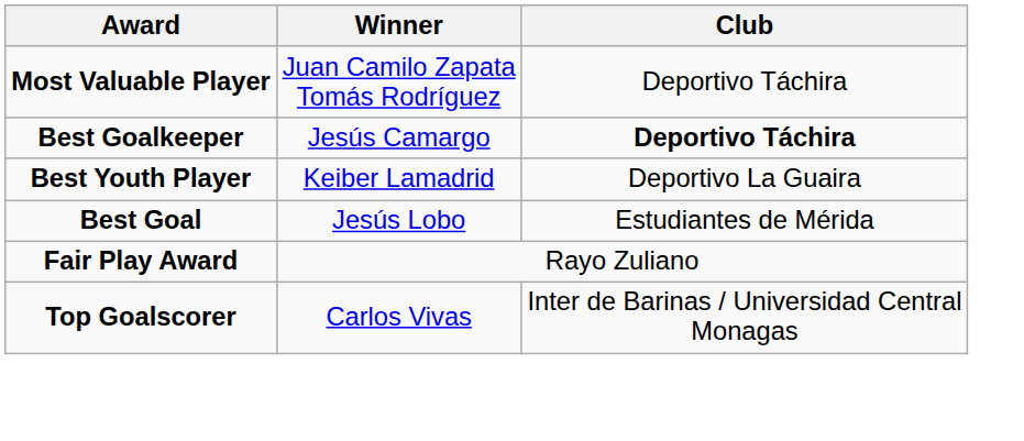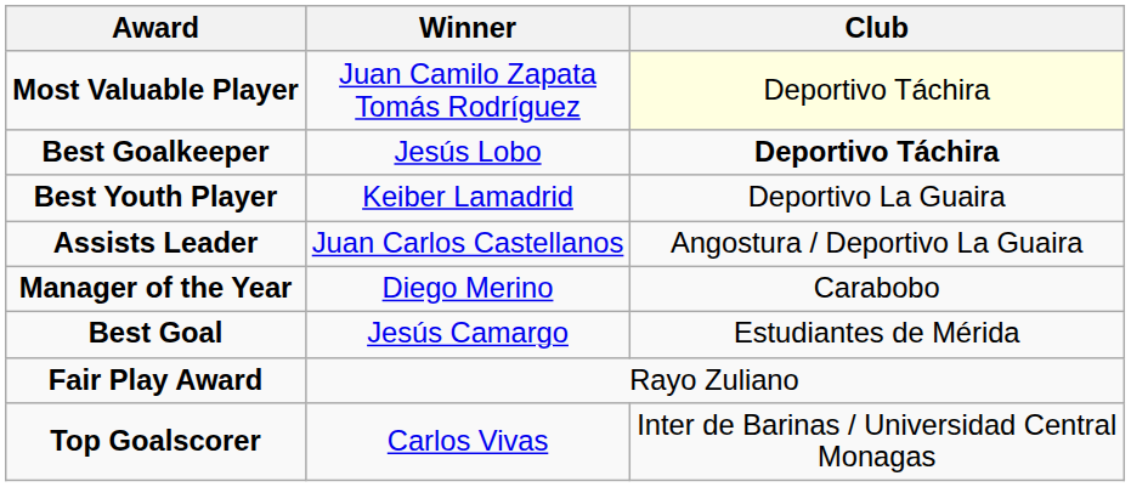Most Valuable Player | Club: no background -> lightyellow background
Best Goalkeeper | Winner: Jesús Camargo -> Jesús Lobo
+ row: Assists Leader | Juan Carlos Castellanos | Angostura / Deportivo La Guaira
+ row: Manager of the Year | Diego Merino | Carabobo
Best Goal | Winner: Jesús Lobo -> Jesús Camargo
